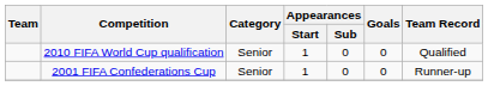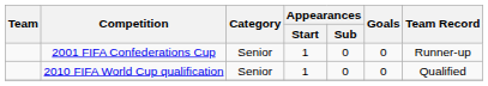rows swapped: 2001 FIFA Confederations Cup <-> 2010 FIFA World Cup qualification
